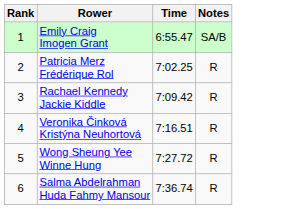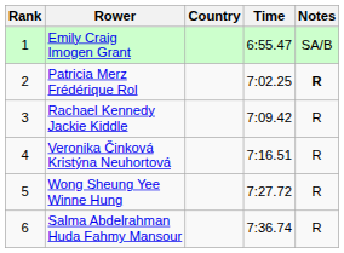+ column: Country
Patricia Merz Frédérique Rol | Notes: normal -> bold
